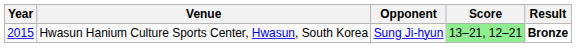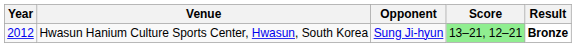Hwasun Hanium Culture Sports Center, Hwasun, South Korea | Year: 2015 -> 2012
